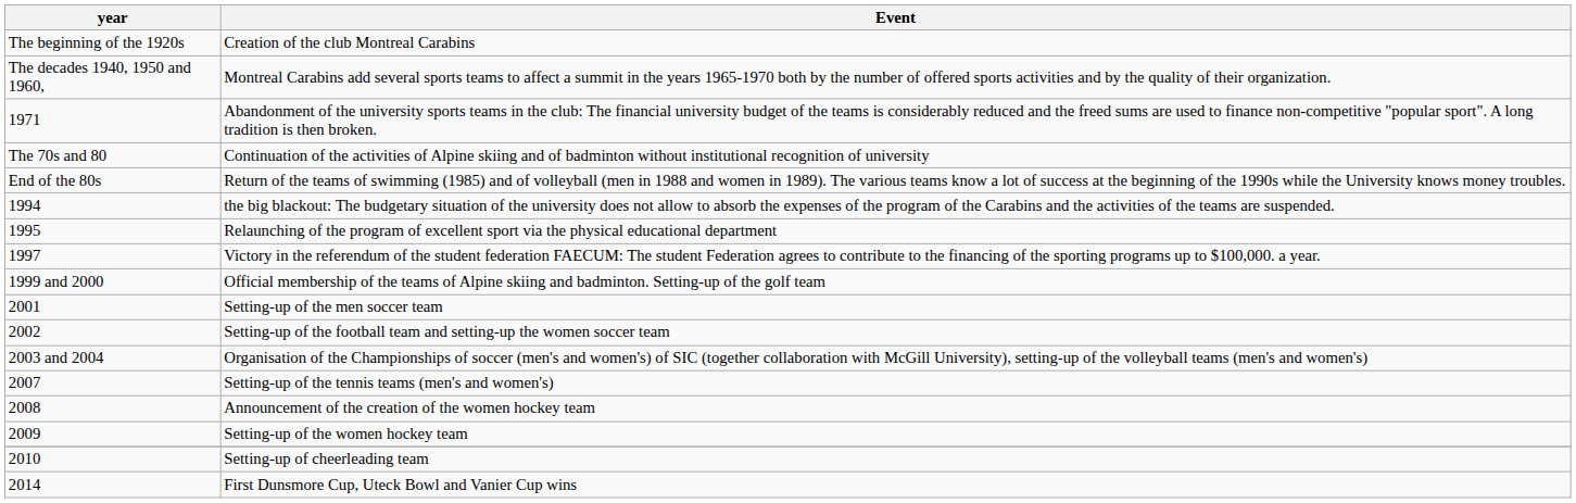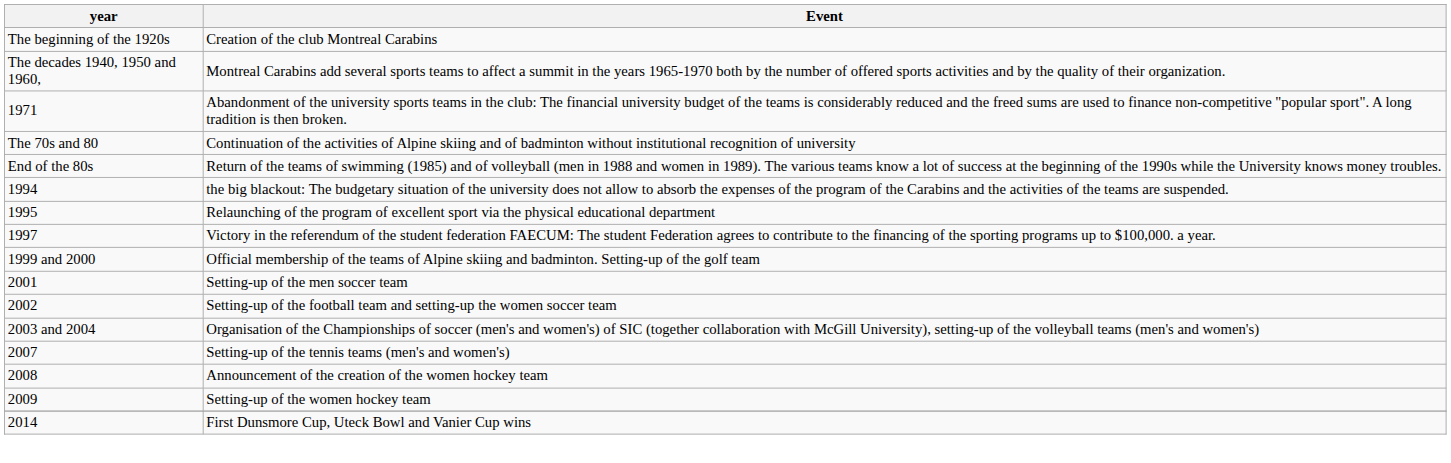- row: 2010 | Setting-up of cheerleading team
